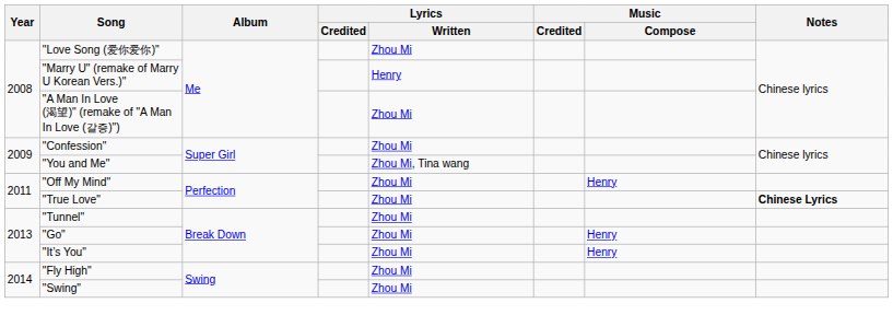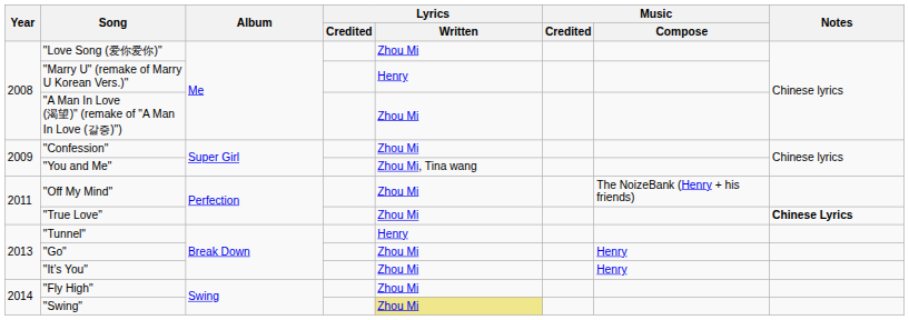"Off My Mind" | Music / Compose: Henry -> The NoizeBank (Henry + his friends)
"Tunnel" | Lyrics / Written: Zhou Mi -> Henry
"Swing" | Lyrics / Written: no background -> khaki background
